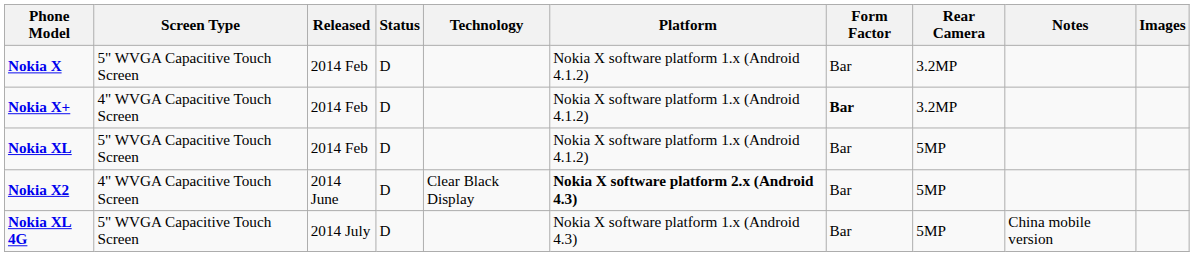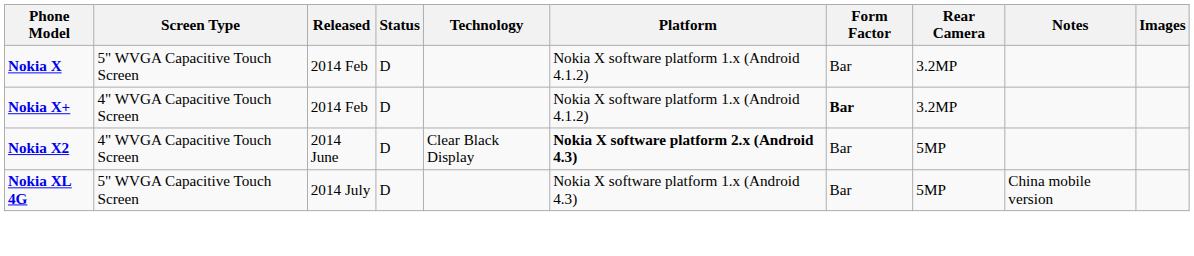- row: Nokia XL | 5" WVGA Capacitive Touch Screen | 2014 Feb | D | Nokia X software platform 1.x (Android 4.1.2) | Bar | 5MP
